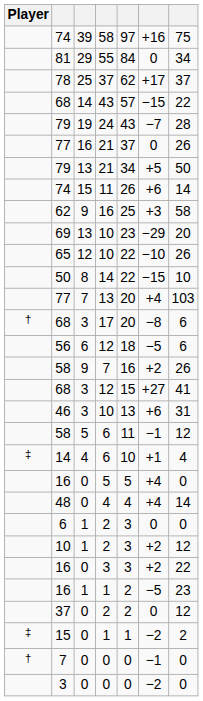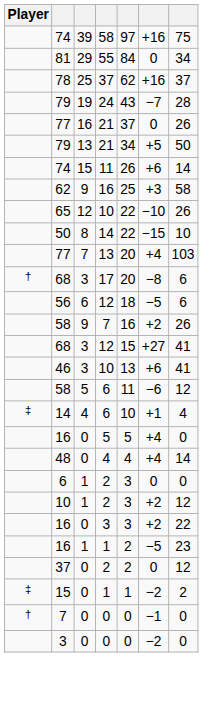78 | column 6: +17 -> +16
- row: 68 | 14 | 43 | 57 | −15 | 22
- row: 69 | 13 | 10 | 23 | −29 | 20
46 | column 7: 31 -> 41
58 / 6 | column 6: −1 -> −6
